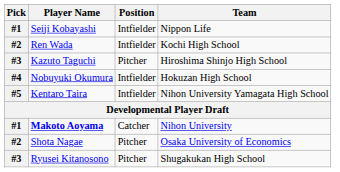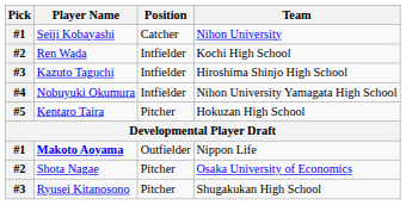Seiji Kobayashi | Position: Intfielder -> Catcher
Seiji Kobayashi | Team: Nippon Life -> Nihon University
Kazuto Taguchi | Position: Pitcher -> Intfielder
Nobuyuki Okumura | Team: Hokuzan High School -> Nihon University Yamagata High School
Kentaro Taira | Position: Intfielder -> Pitcher
Kentaro Taira | Team: Nihon University Yamagata High School -> Hokuzan High School
Makoto Aoyama | Position: Catcher -> Outfielder
Makoto Aoyama | Team: Nihon University -> Nippon Life
